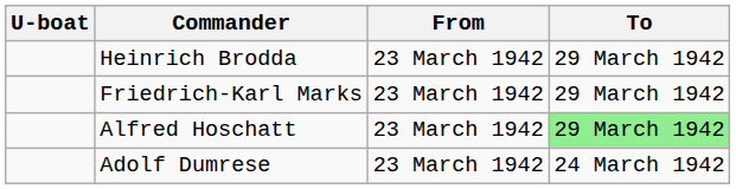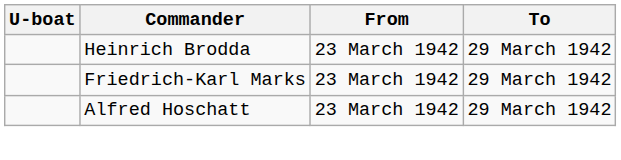Alfred Hoschatt | To: lightgreen background -> no background
- row: Adolf Dumrese | 23 March 1942 | 24 March 1942
